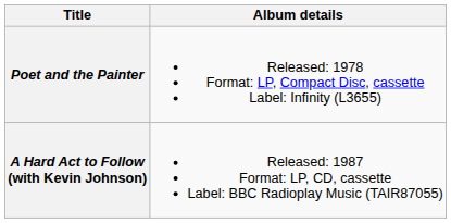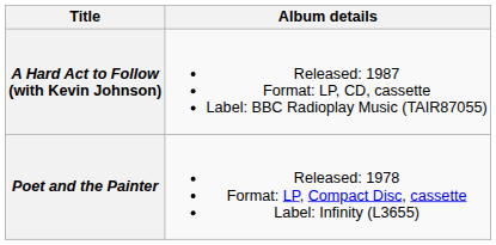rows swapped: Poet and the Painter <-> A Hard Act to Follow (with Kevin Johnson)
